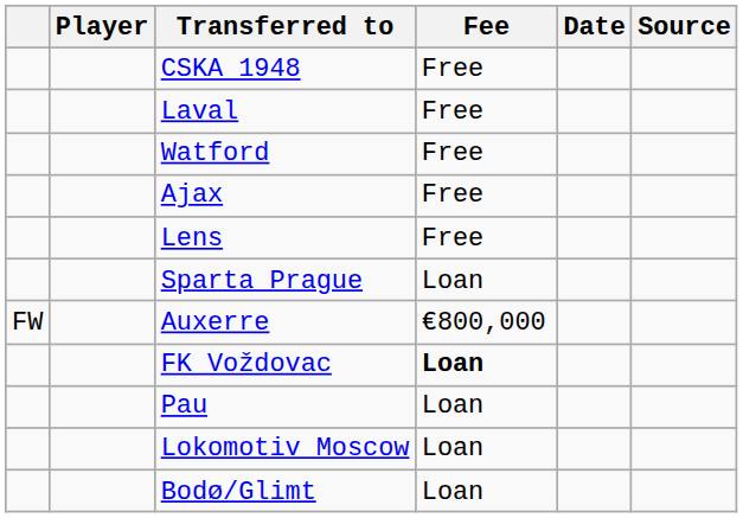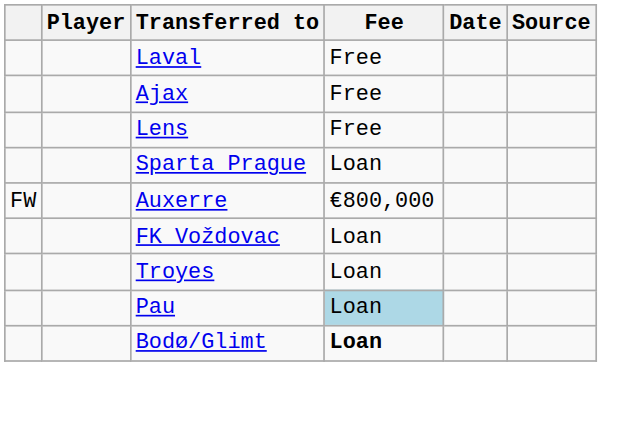- row: CSKA 1948 | Free
- row: Watford | Free
FK Voždovac | Fee: bold -> normal
+ row: Troyes | Loan
Pau | Fee: no background -> lightblue background
- row: Lokomotiv Moscow | Loan
Bodø/Glimt | Fee: normal -> bold
